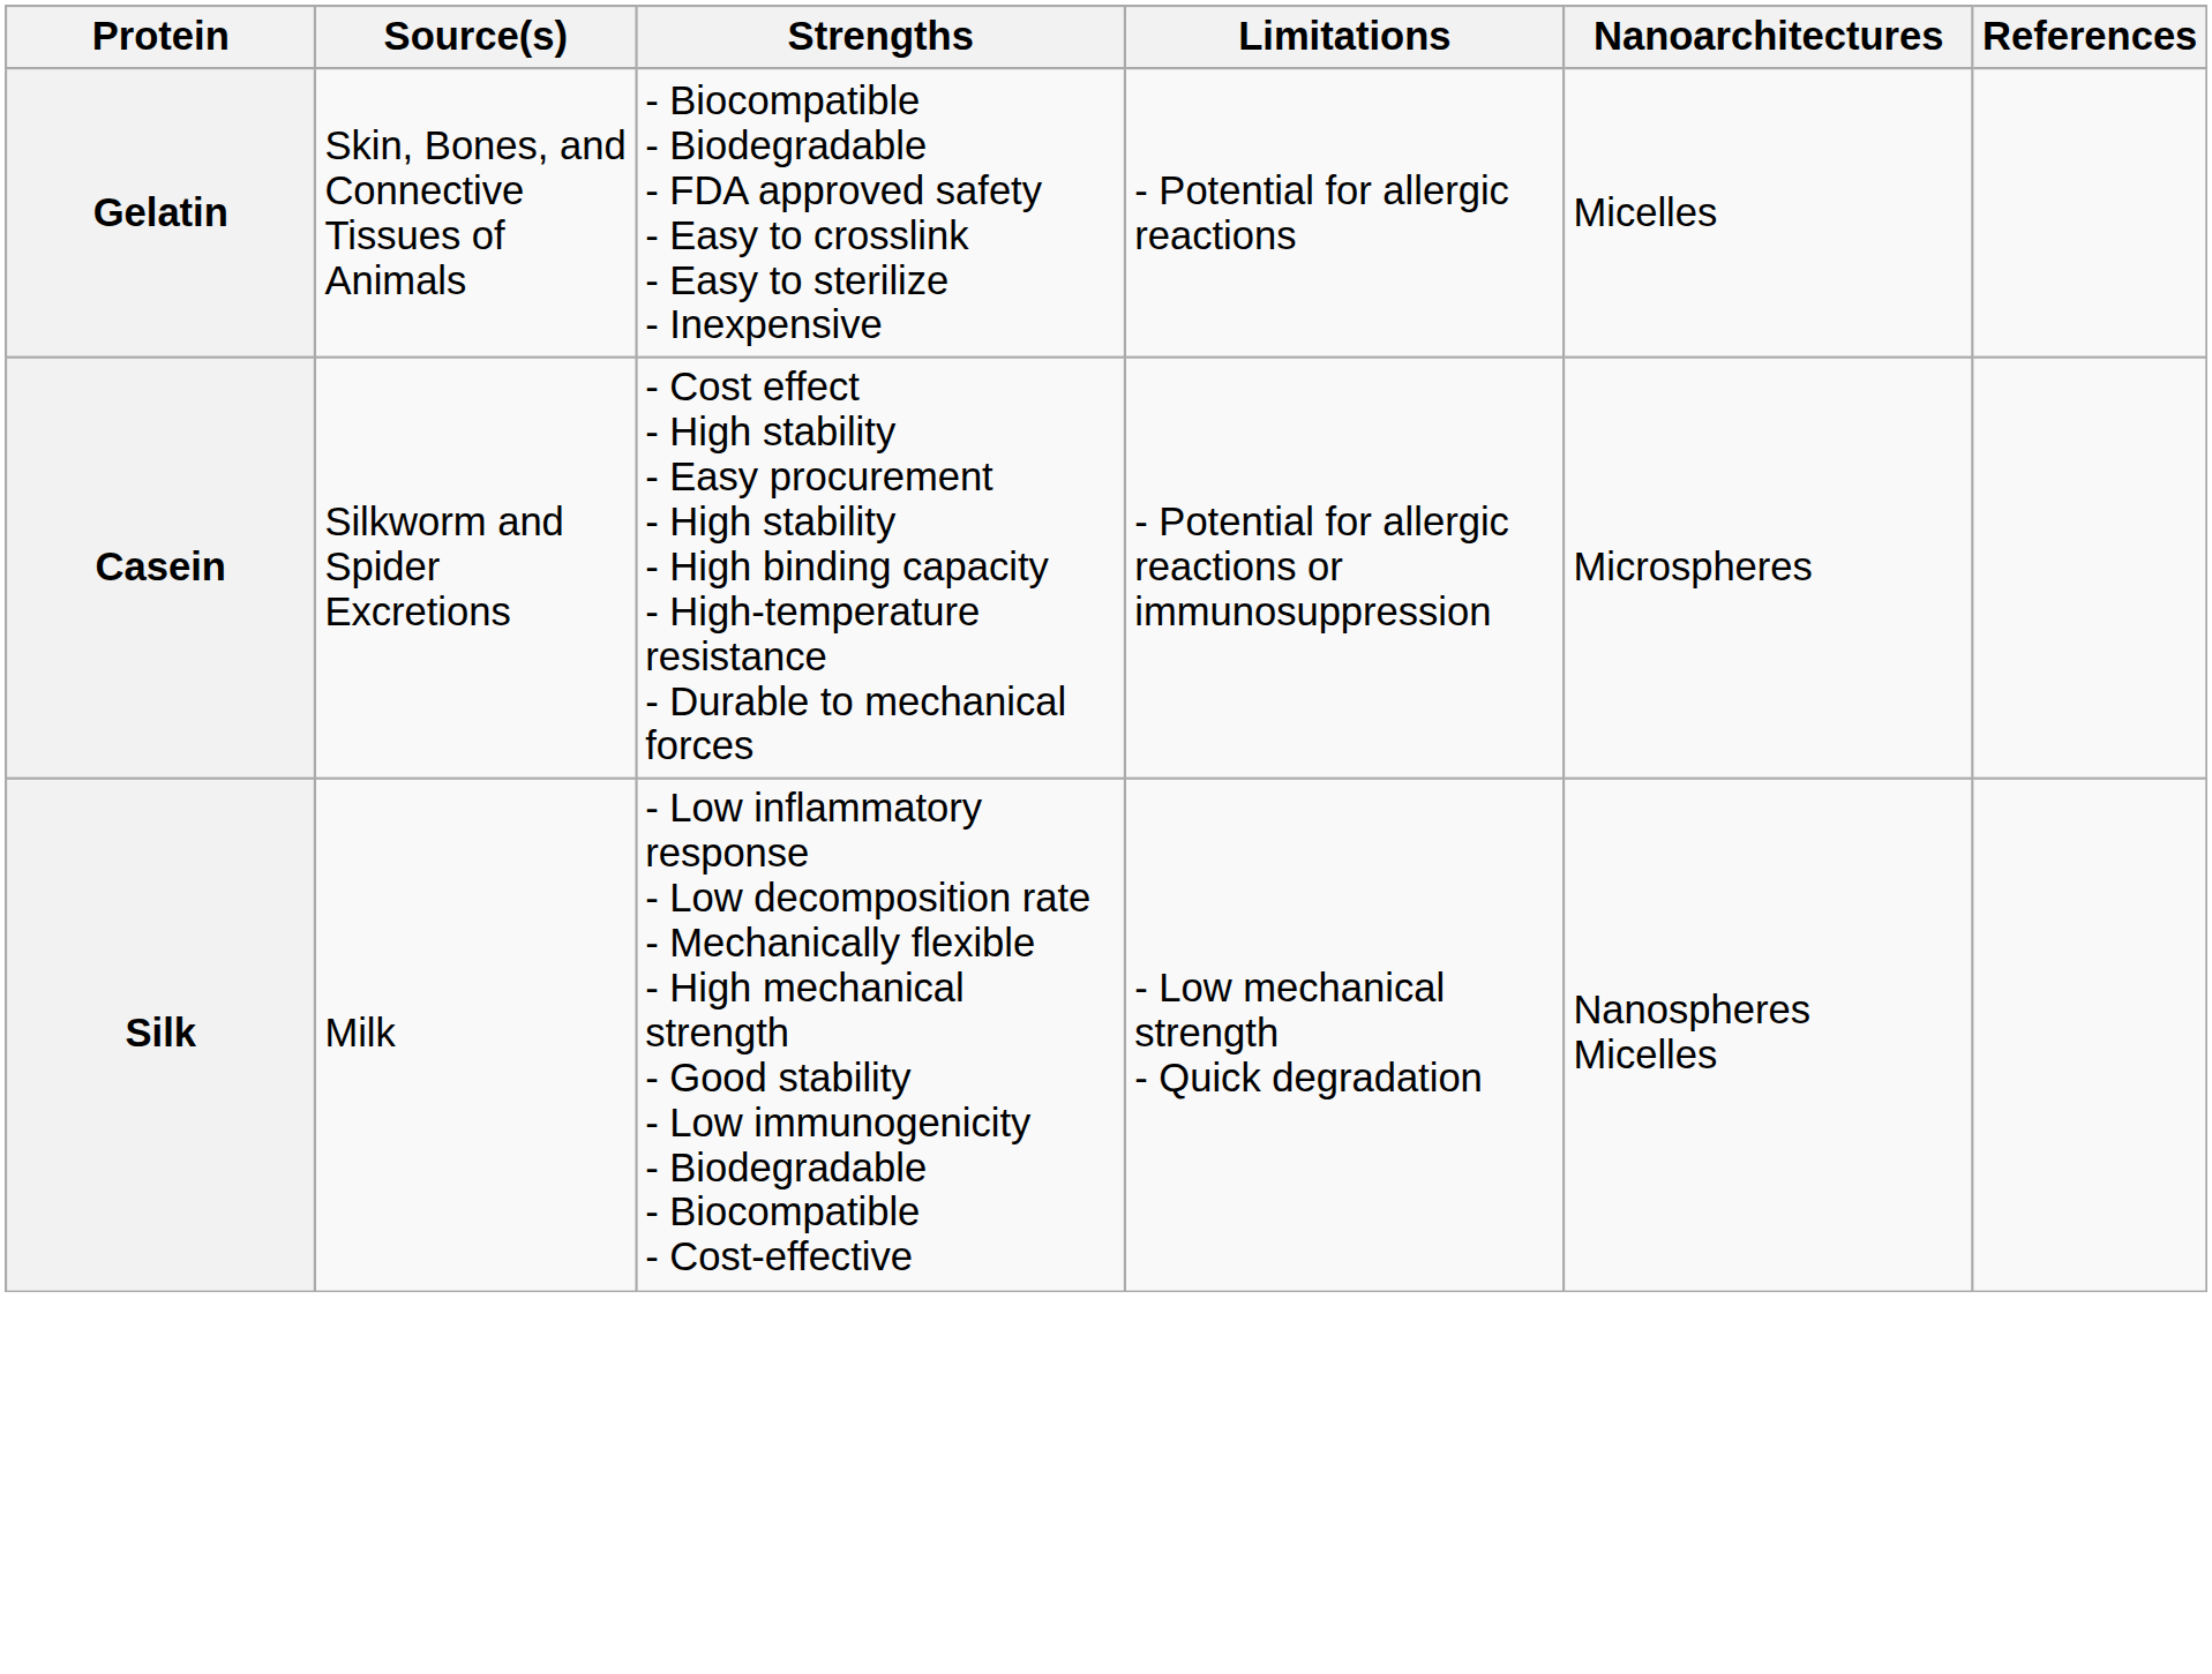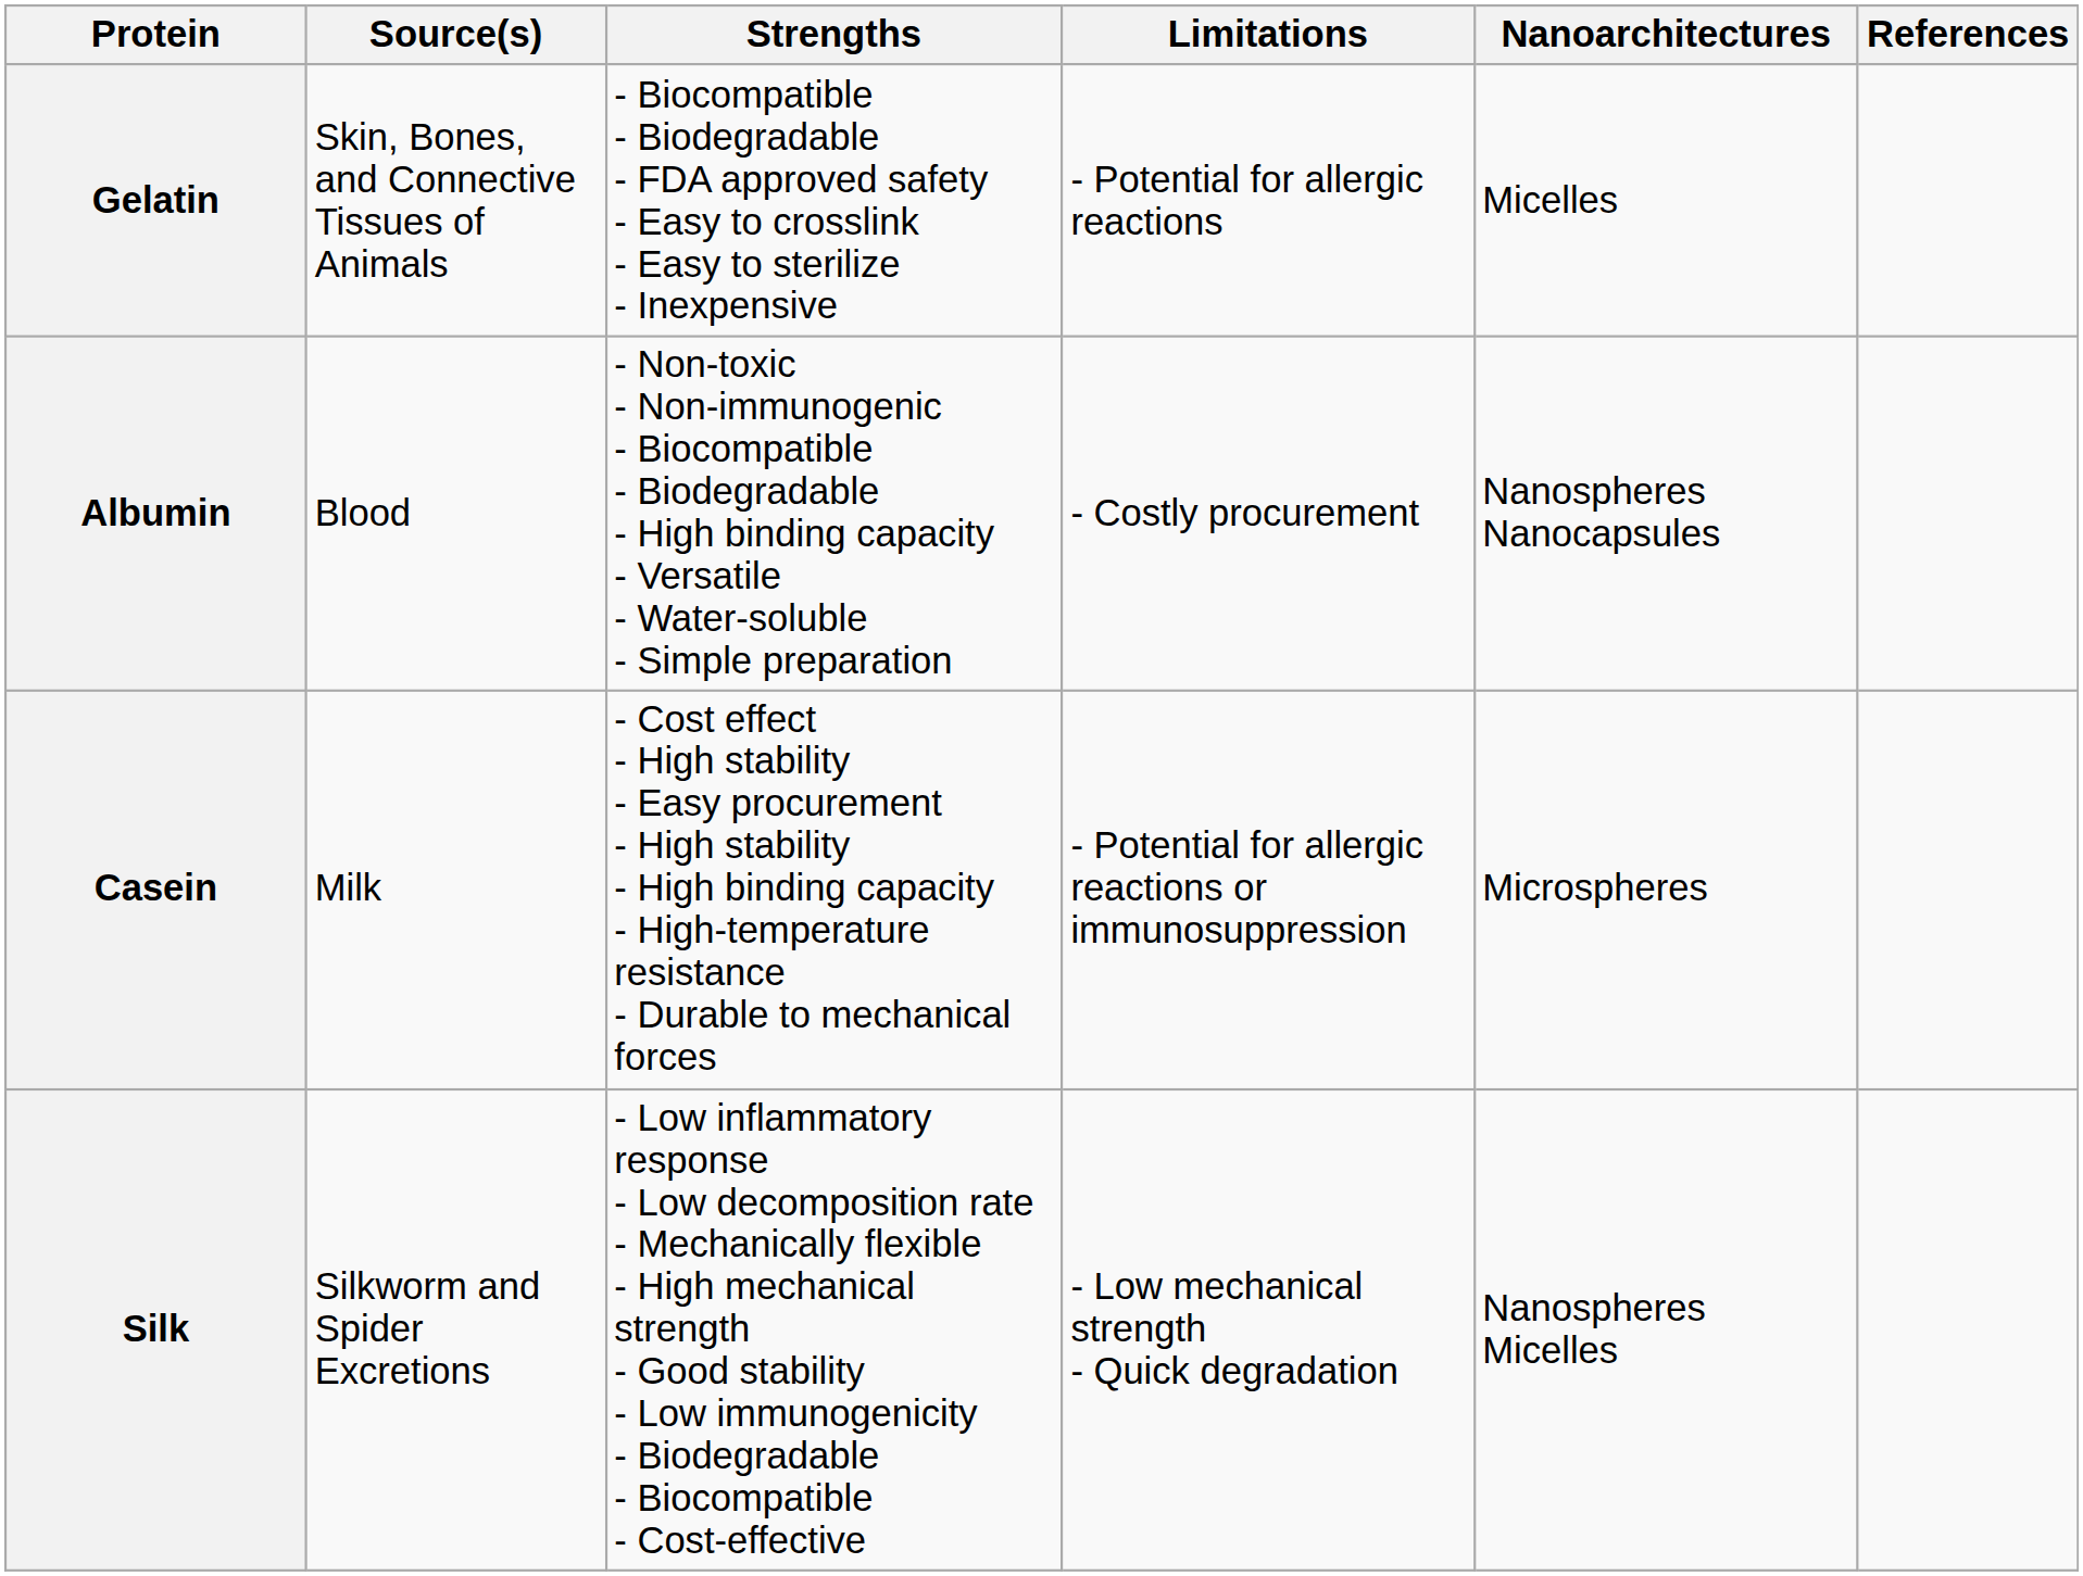+ row: Albumin | Blood | - Non-toxic - Non-immunogenic - Biocompatible - Biodegradable - High binding capacity - Versatile - Water-soluble - Simple preparation | - Costly procurement | Nanospheres Nanocapsules
Casein | Source(s): Silkworm and Spider Excretions -> Milk
Silk | Source(s): Milk -> Silkworm and Spider Excretions
